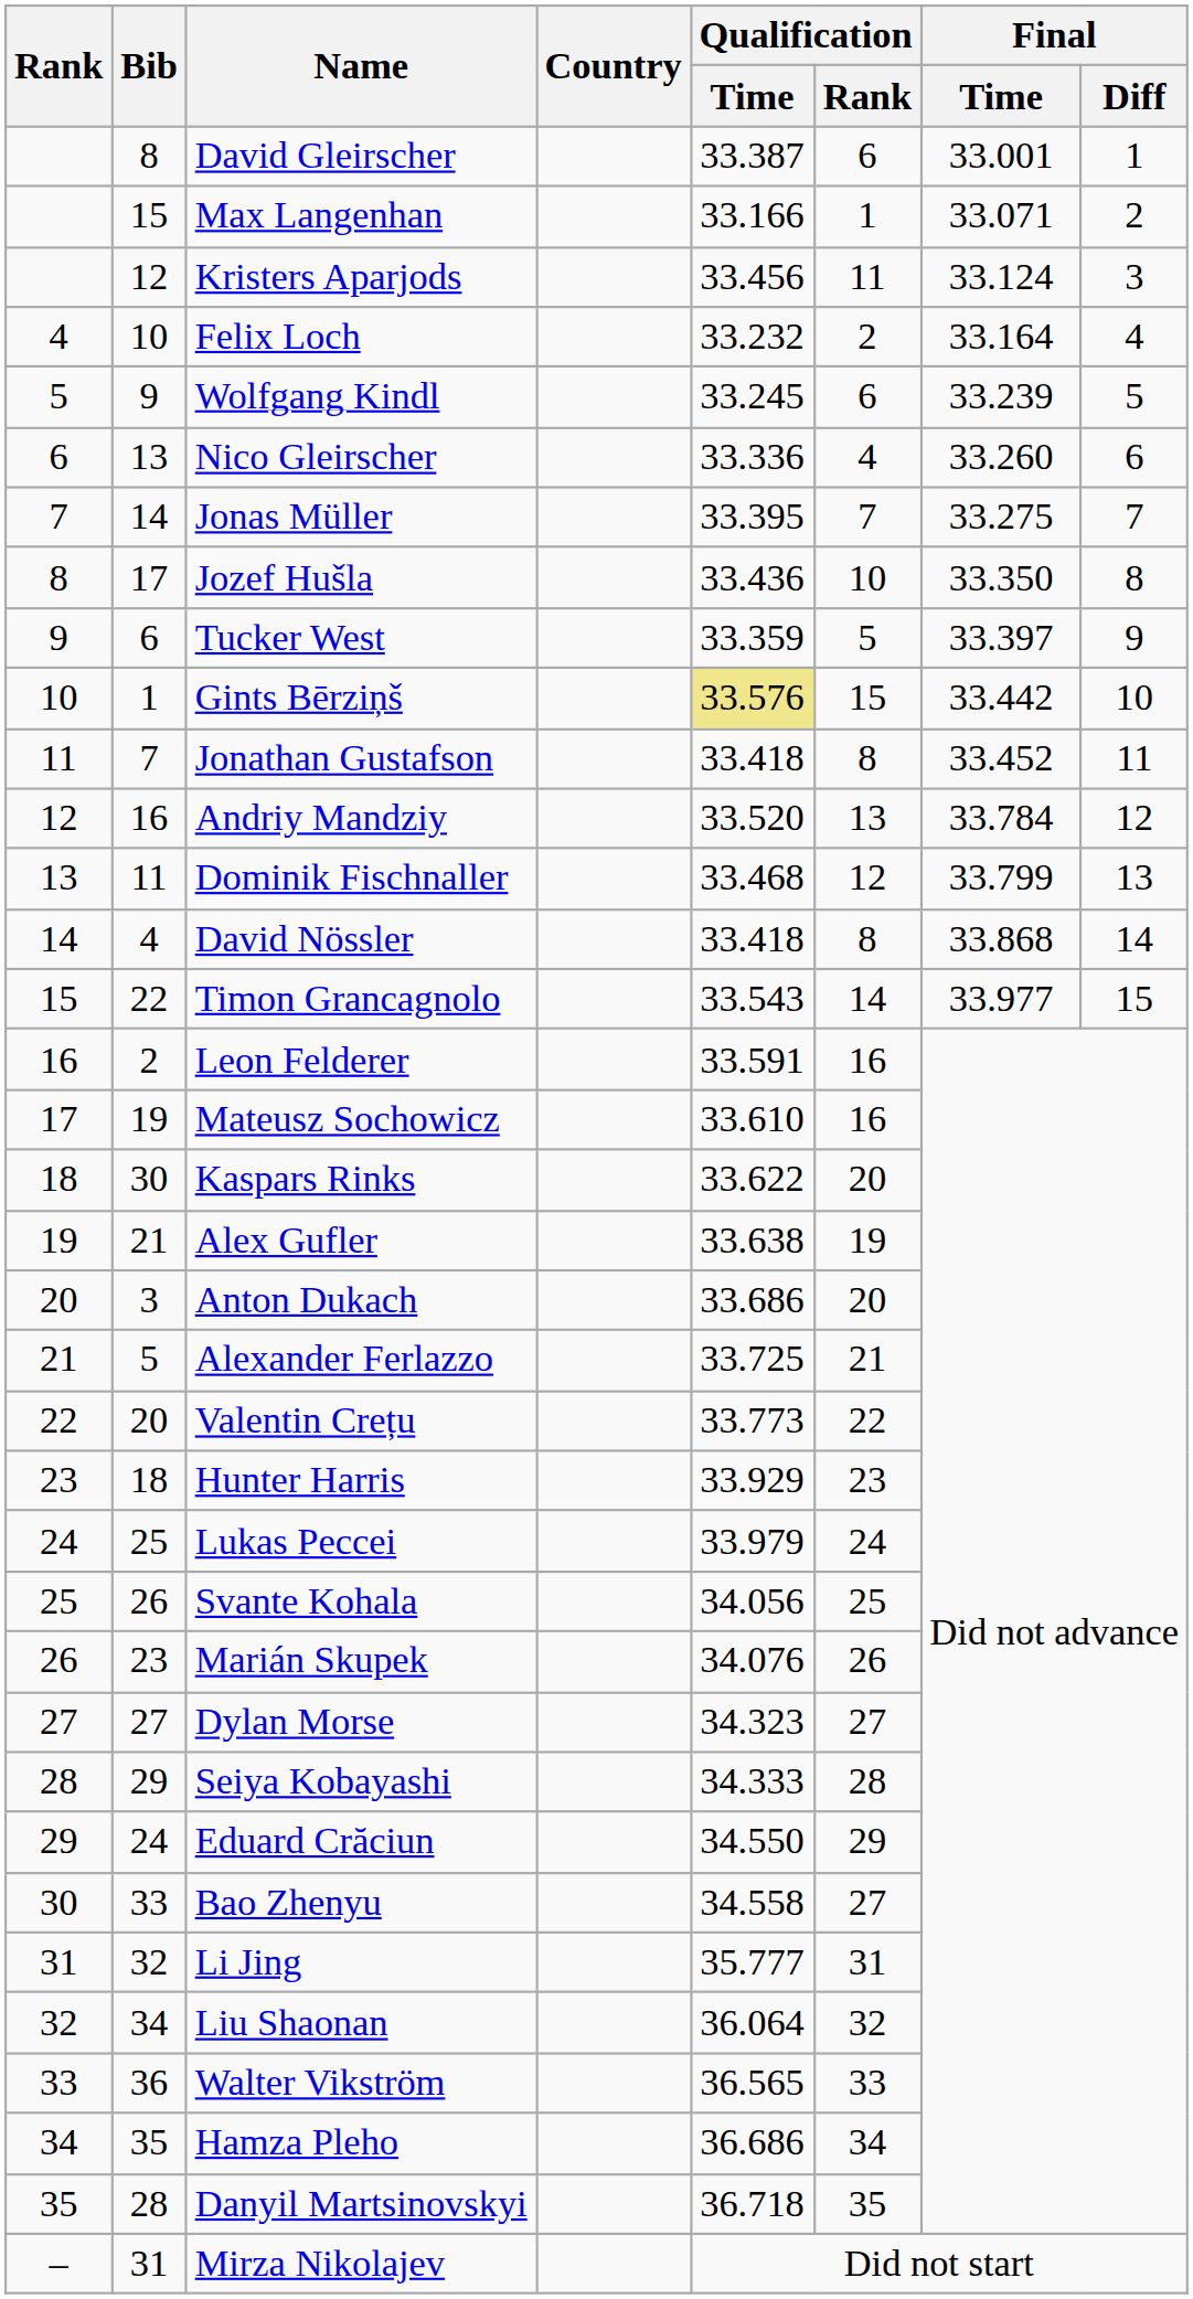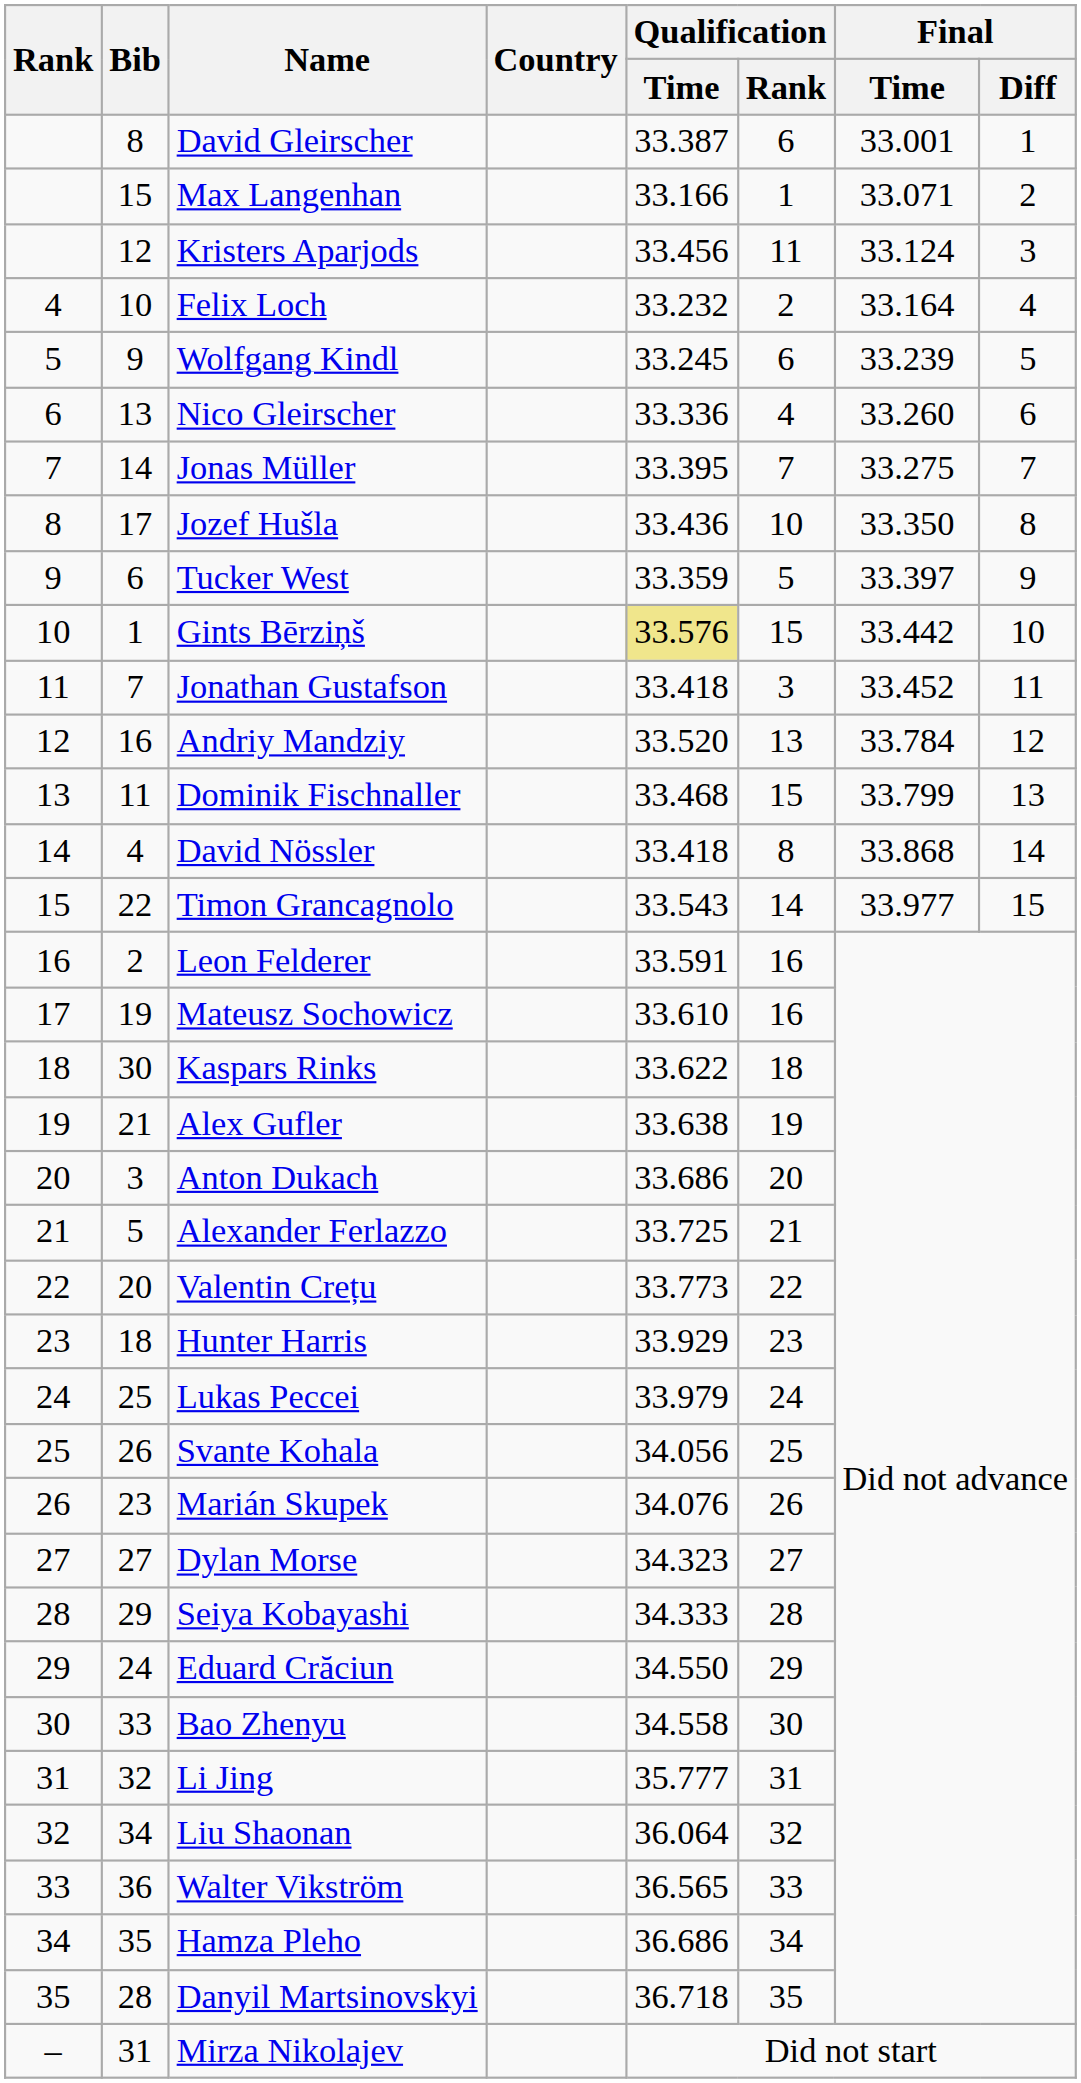Jonathan Gustafson | Qualification / Rank: 8 -> 3
Dominik Fischnaller | Qualification / Rank: 12 -> 15
Kaspars Rinks | Qualification / Rank: 20 -> 18
Bao Zhenyu | Qualification / Rank: 27 -> 30
